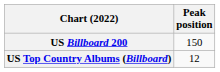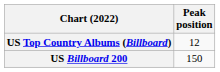rows swapped: US Billboard 200 <-> US Top Country Albums (Billboard)
